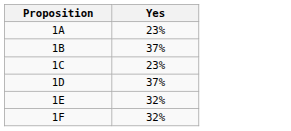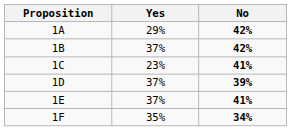+ column: No | 42% | 42% | 41% | 39% | 41% | 34%
1A | Yes: 23% -> 29%
1E | Yes: 32% -> 37%
1F | Yes: 32% -> 35%
